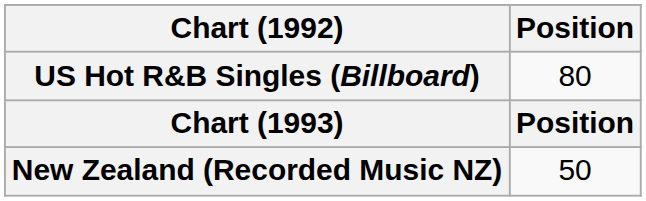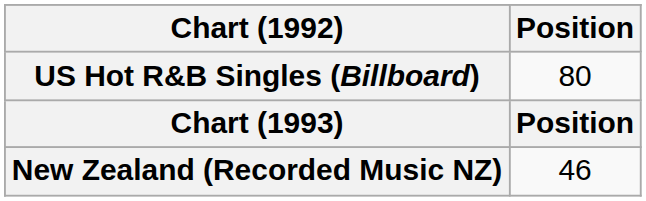New Zealand (Recorded Music NZ) | Position: 50 -> 46
